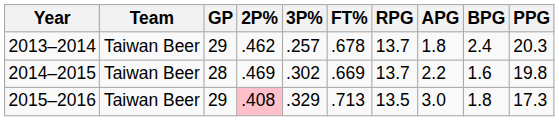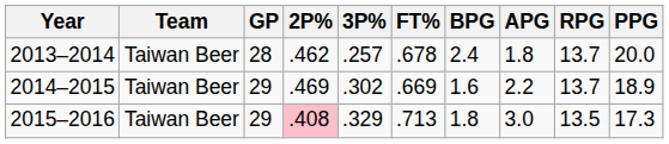columns swapped: RPG <-> BPG
2013–2014 | GP: 29 -> 28
2013–2014 | PPG: 20.3 -> 20.0
2014–2015 | GP: 28 -> 29
2014–2015 | PPG: 19.8 -> 18.9
